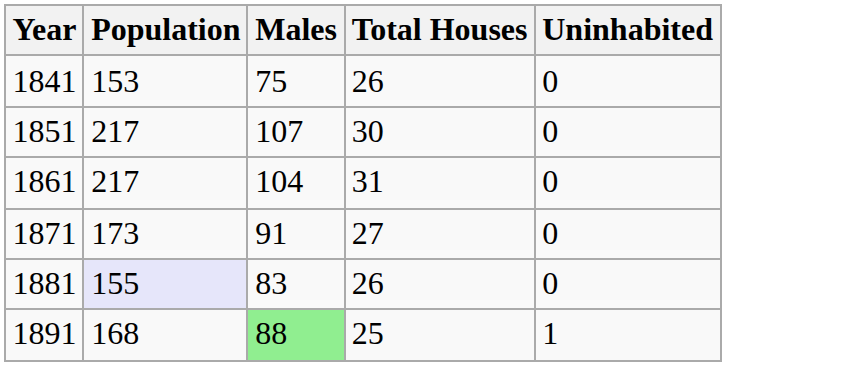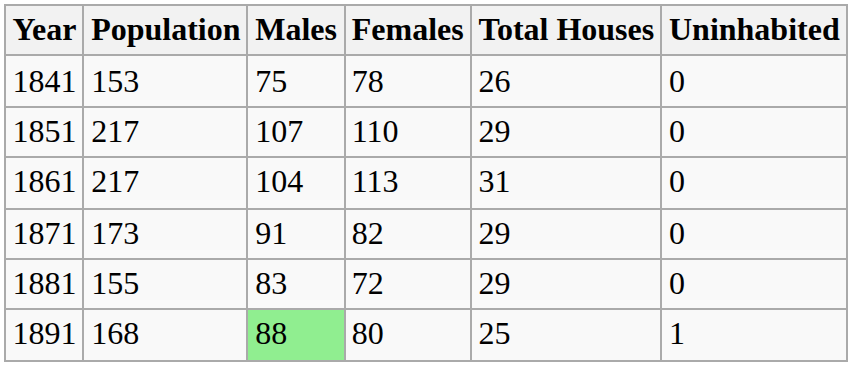+ column: Females | 78 | 110 | 113 | 82 | 72 | 80
1851 | Total Houses: 30 -> 29
1871 | Total Houses: 27 -> 29
1881 | Population: lavender background -> no background
1881 | Total Houses: 26 -> 29
